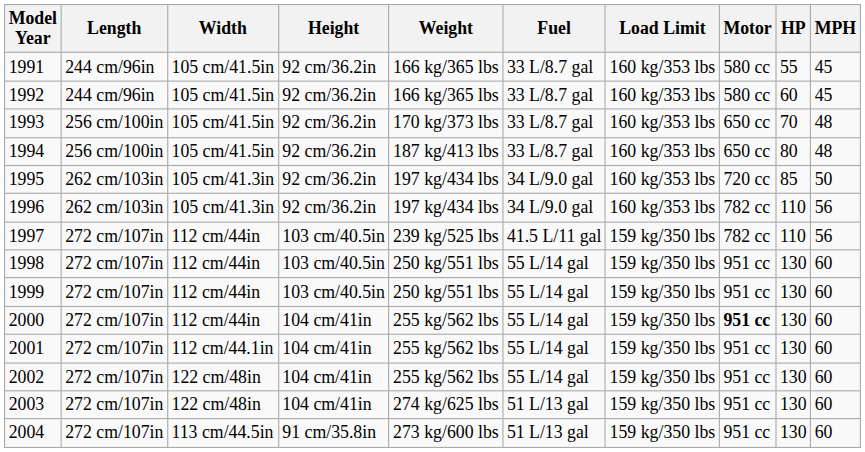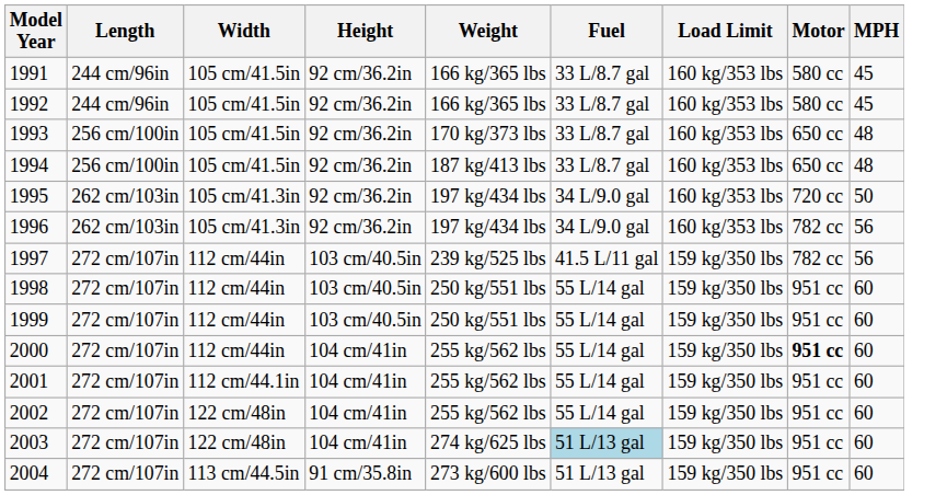- column: HP | 55 | 60 | 70 | 80 | 85 | 110 | 110 | 130 | 130 | 130 | 130 | 130 | 130 | 130
2003 | Fuel: no background -> lightblue background
